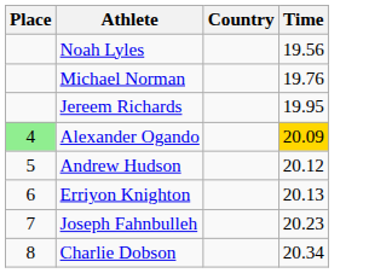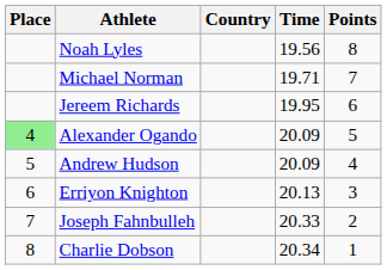+ column: Points | 8 | 7 | 6 | 5 | 4 | 3 | 2 | 1
Michael Norman | Time: 19.76 -> 19.71
Alexander Ogando | Time: gold background -> no background
Andrew Hudson | Time: 20.12 -> 20.09
Joseph Fahnbulleh | Time: 20.23 -> 20.33
